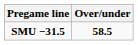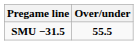SMU −31.5 | Over/under: 58.5 -> 55.5
